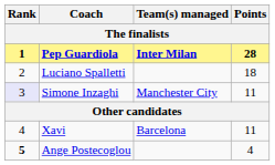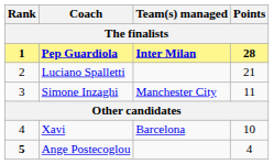Luciano Spalletti | Points: 18 -> 21
Simone Inzaghi | Rank: lavender background -> no background
Xavi | Points: 11 -> 10
